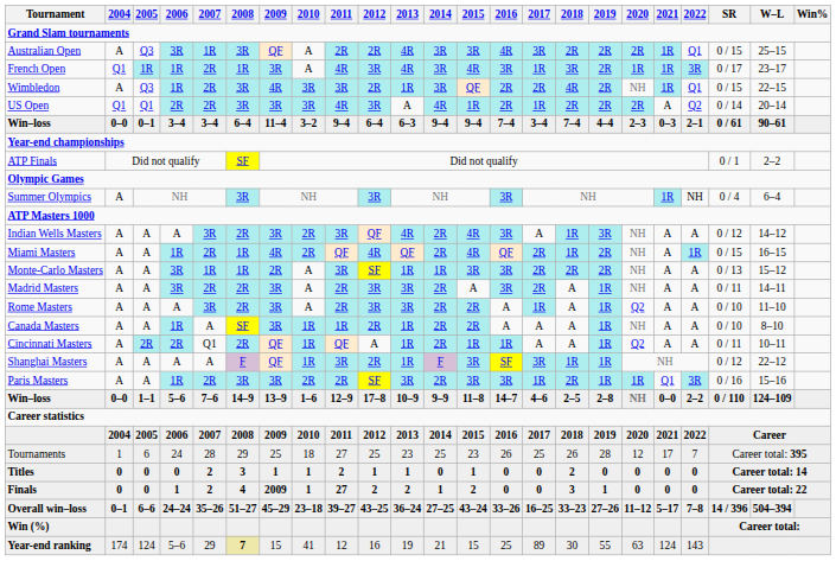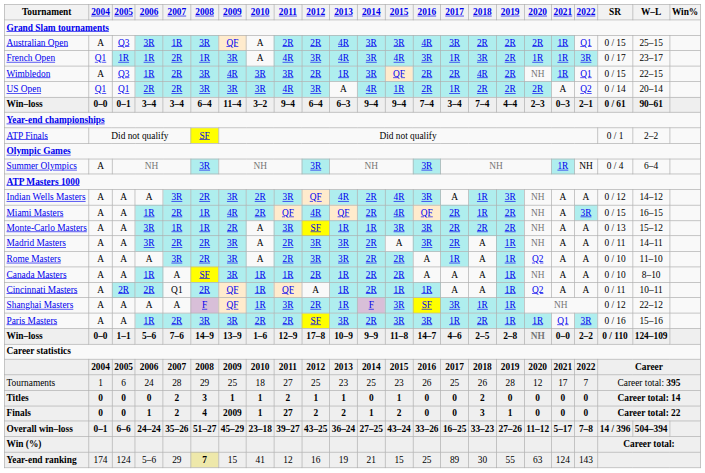Miami Masters | 2022: 1R -> 3R
